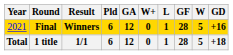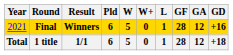columns swapped: W <-> GA
